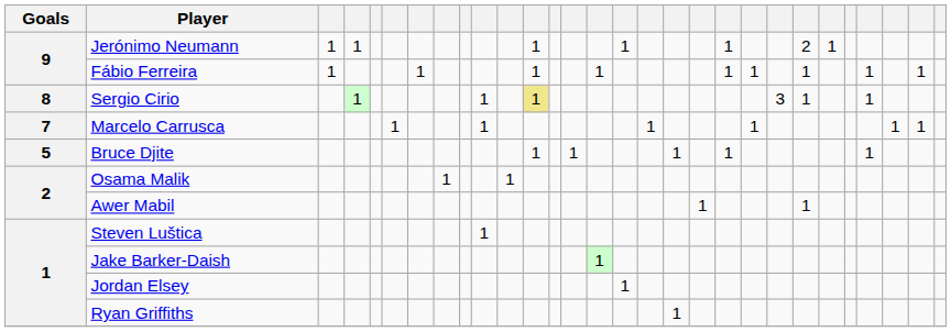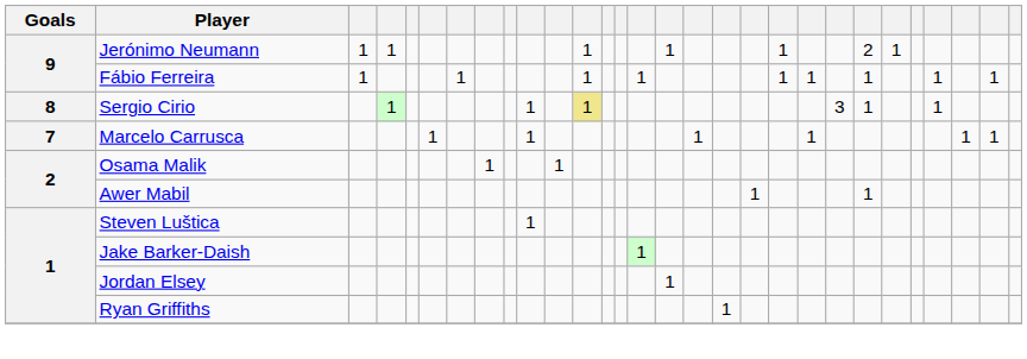- row: 5 | Bruce Djite | 1 | 1 | 1 | 1 | 1
